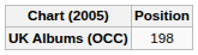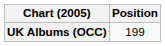UK Albums (OCC) | Position: 198 -> 199
